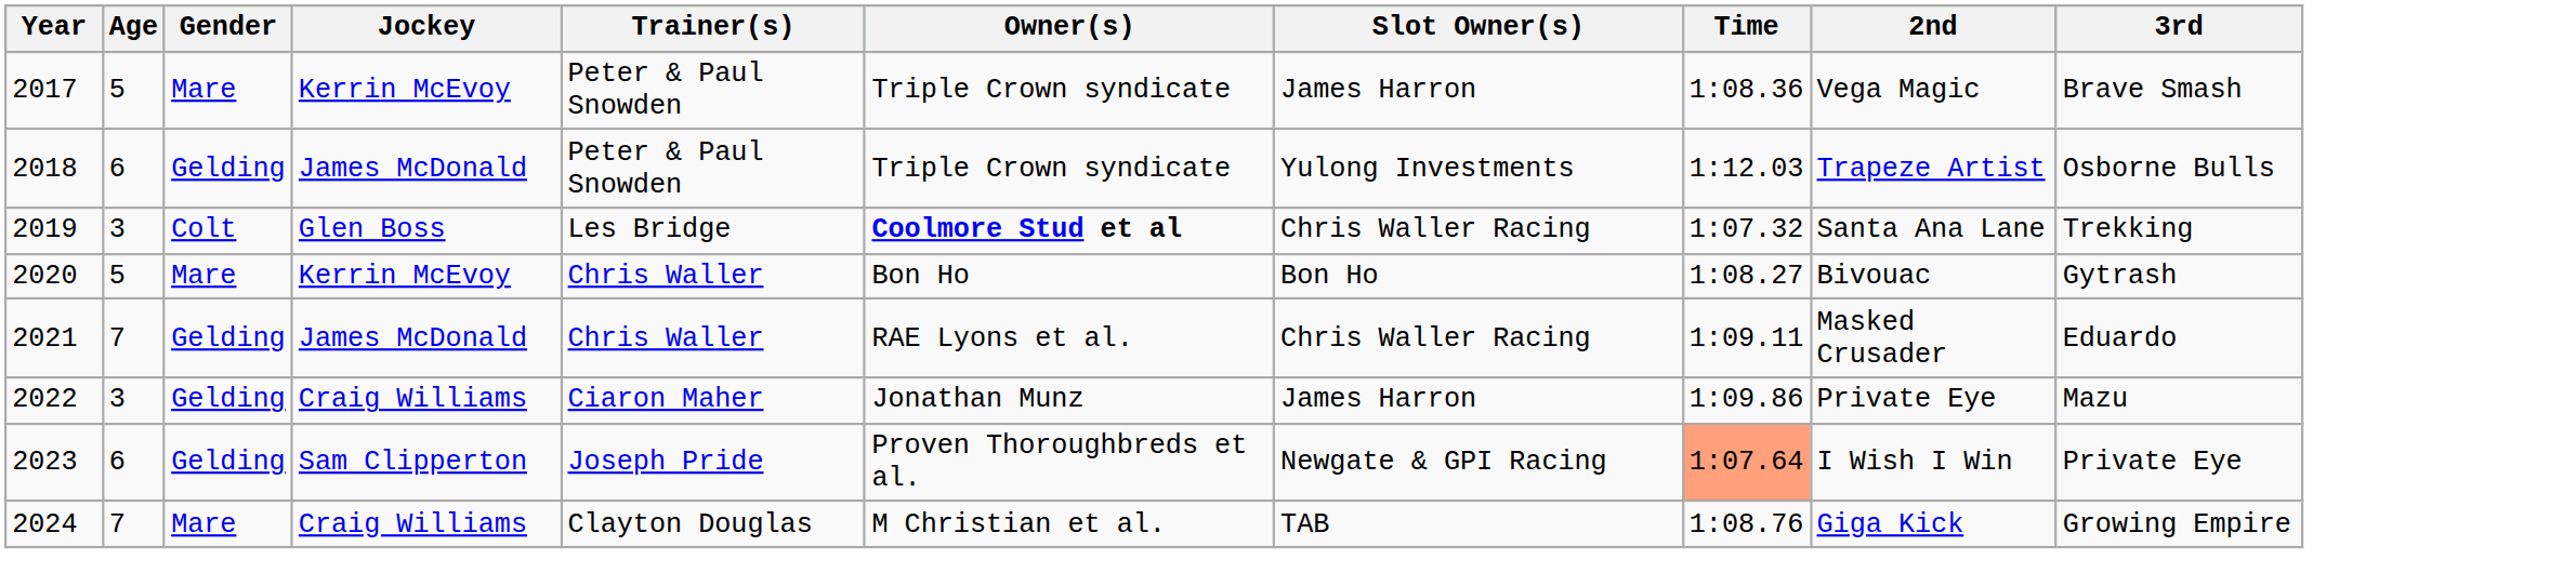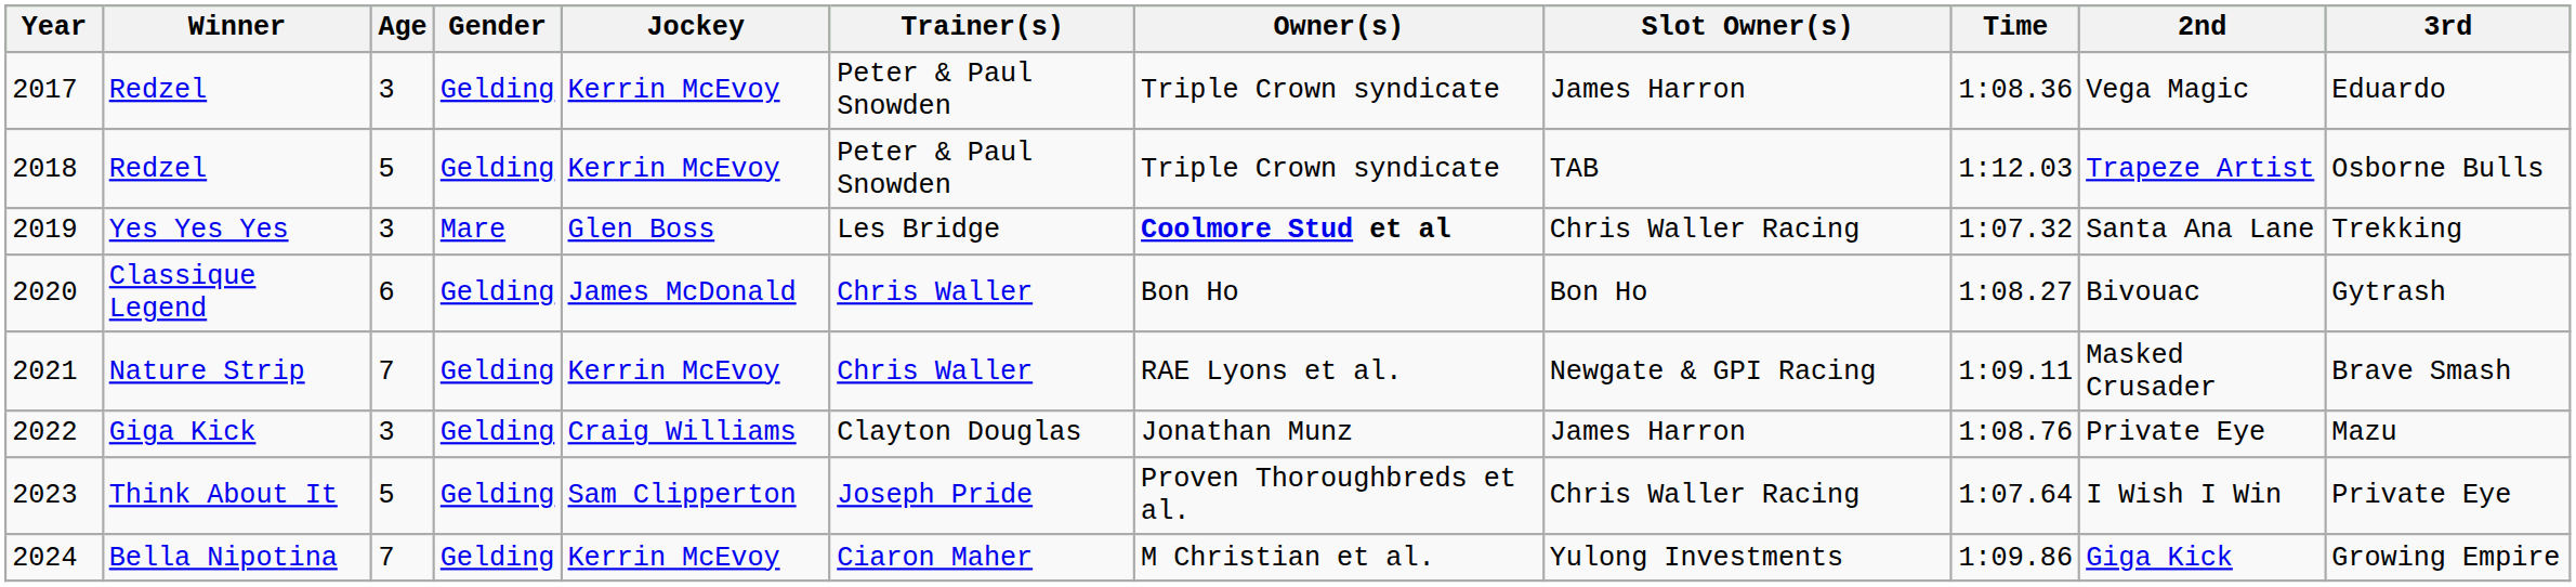+ column: Winner | Redzel | Redzel | Yes Yes Yes | Classique Legend | Nature Strip | Giga Kick | Think About It | Bella Nipotina
2017 | Age: 5 -> 3
2017 | Gender: Mare -> Gelding
2017 | 3rd: Brave Smash -> Eduardo
2018 | Age: 6 -> 5
2018 | Jockey: James McDonald -> Kerrin McEvoy
2018 | Slot Owner(s): Yulong Investments -> TAB
2019 | Gender: Colt -> Mare
2020 | Age: 5 -> 6
2020 | Gender: Mare -> Gelding
2020 | Jockey: Kerrin McEvoy -> James McDonald
2021 | Jockey: James McDonald -> Kerrin McEvoy
2021 | Slot Owner(s): Chris Waller Racing -> Newgate & GPI Racing
2021 | 3rd: Eduardo -> Brave Smash
2022 | Trainer(s): Ciaron Maher -> Clayton Douglas
2022 | Time: 1:09.86 -> 1:08.76
2023 | Age: 6 -> 5
2023 | Slot Owner(s): Newgate & GPI Racing -> Chris Waller Racing
2023 | Time: lightsalmon background -> no background
2024 | Gender: Mare -> Gelding
2024 | Jockey: Craig Williams -> Kerrin McEvoy
2024 | Trainer(s): Clayton Douglas -> Ciaron Maher
2024 | Slot Owner(s): TAB -> Yulong Investments
2024 | Time: 1:08.76 -> 1:09.86
